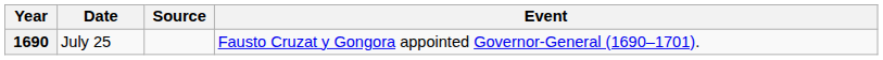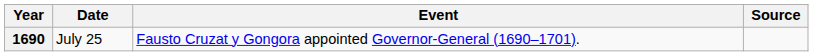columns swapped: Event <-> Source
